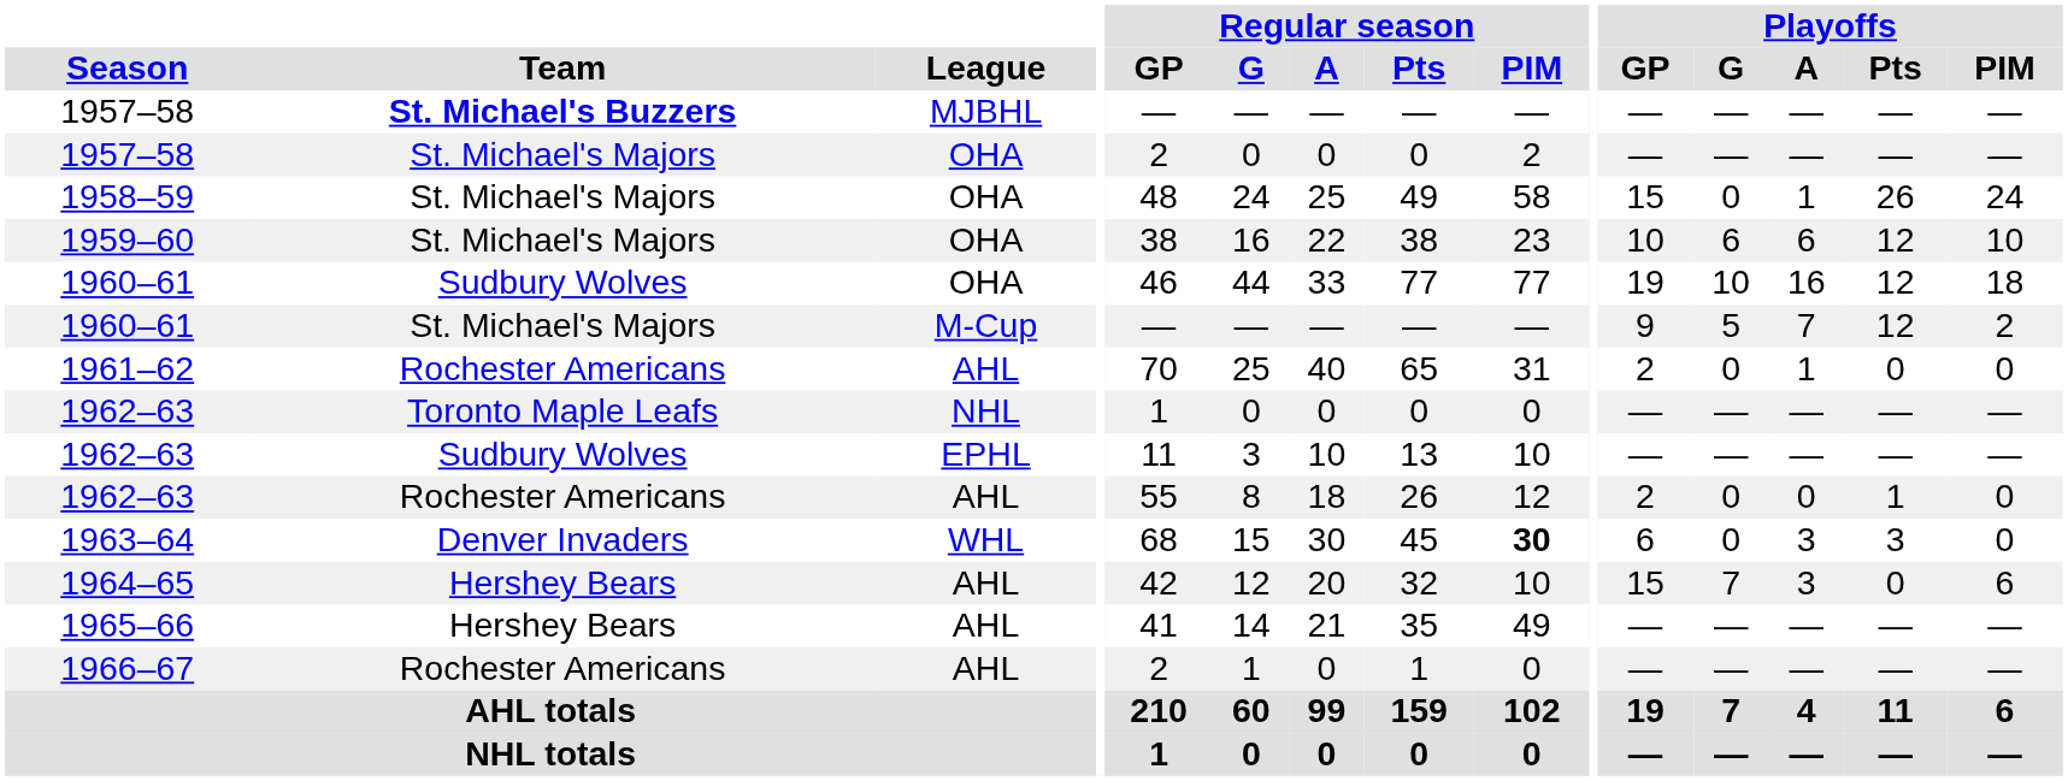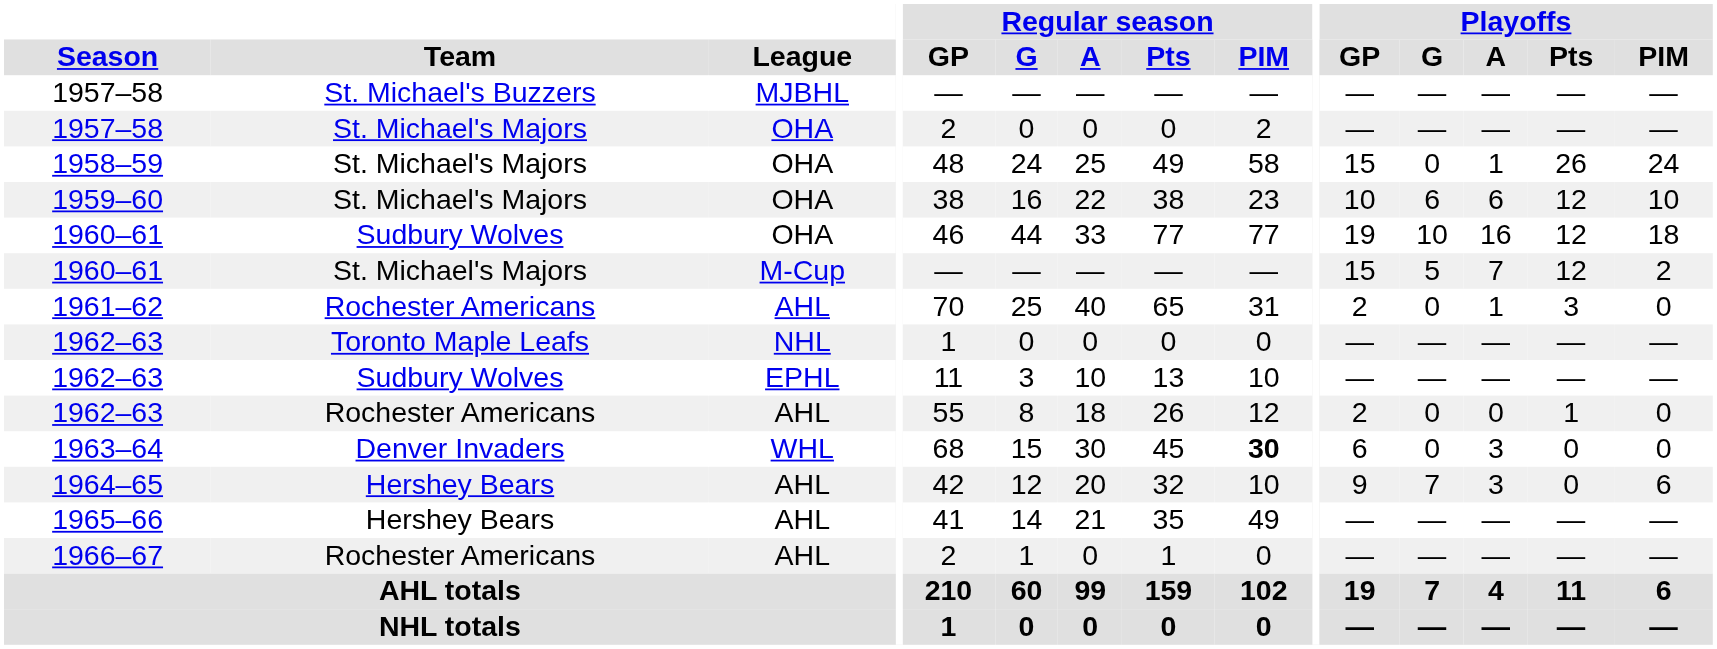1957–58 / MJBHL | Team: bold -> normal
1960–61 / M-Cup | Playoffs / GP: 9 -> 15
1961–62 | Playoffs / Pts: 0 -> 3
1963–64 | Playoffs / Pts: 3 -> 0
1964–65 | Playoffs / GP: 15 -> 9
